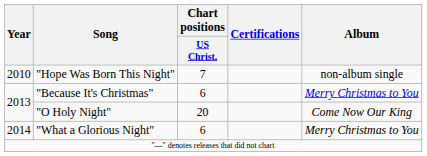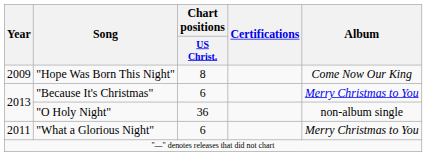"Hope Was Born This Night" | Year: 2010 -> 2009
"Hope Was Born This Night" | Chart positions / US Christ.: 7 -> 8
"Hope Was Born This Night" | Album: non-album single -> Come Now Our King
"O Holy Night" | Chart positions / US Christ.: 20 -> 36
"O Holy Night" | Album: Come Now Our King -> non-album single
"What a Glorious Night" | Year: 2014 -> 2011
